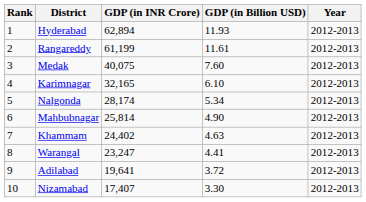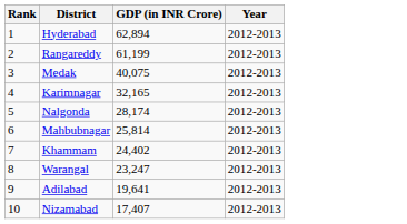- column: GDP (in Billion USD) | 11.93 | 11.61 | 7.60 | 6.10 | 5.34 | 4.90 | 4.63 | 4.41 | 3.72 | 3.30
